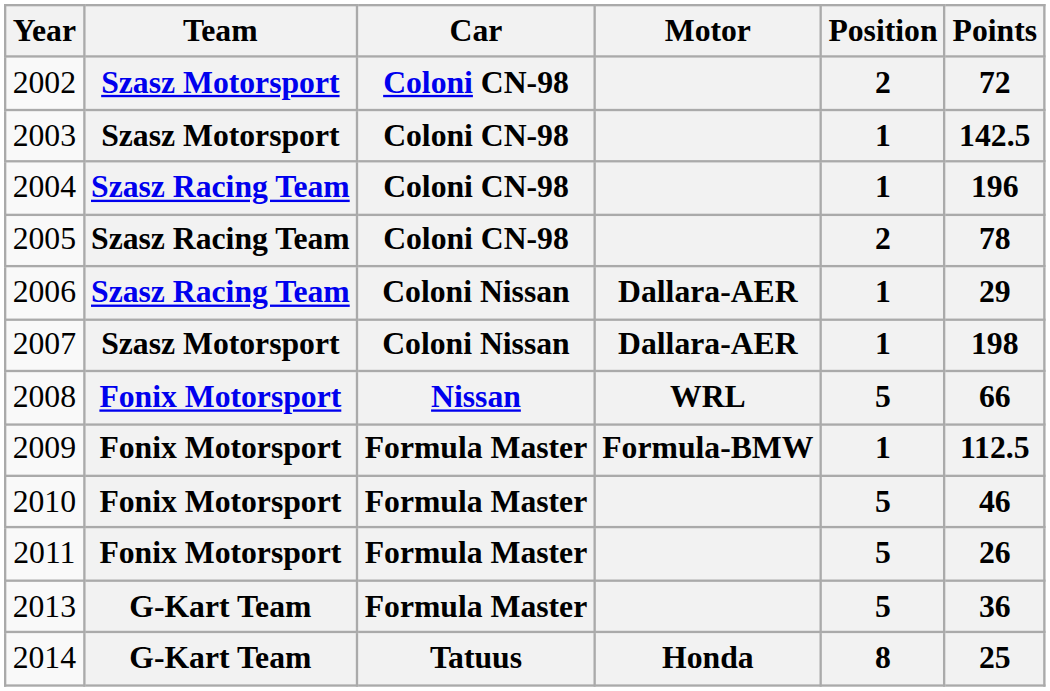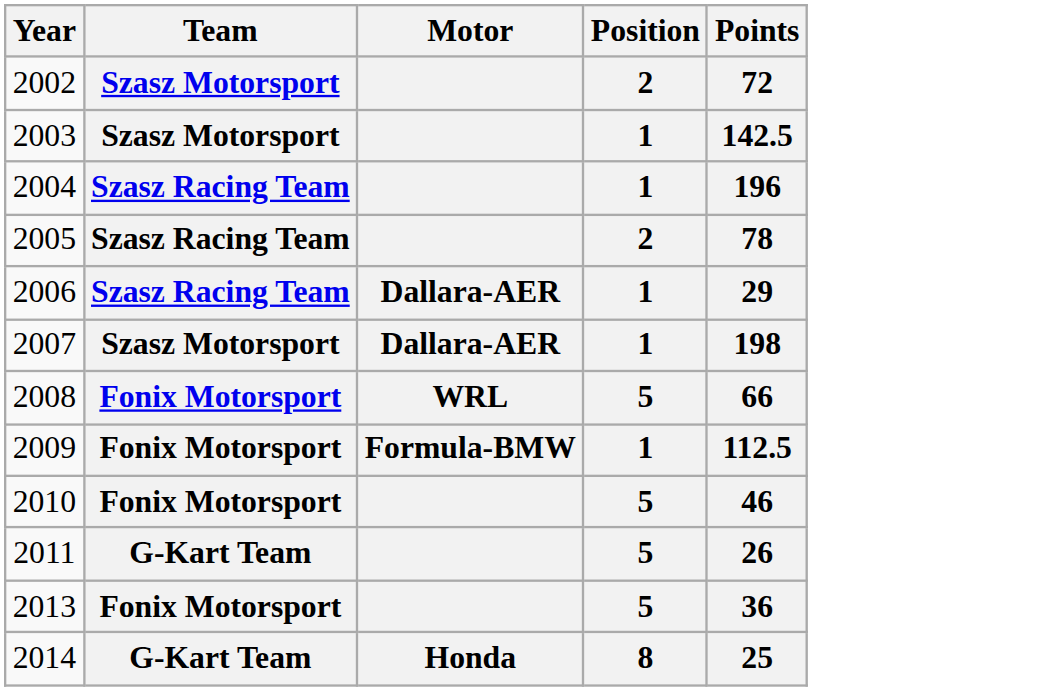- column: Car | Coloni CN-98 | Coloni CN-98 | Coloni CN-98 | Coloni CN-98 | Coloni Nissan | Coloni Nissan | Nissan | Formula Master | Formula Master | Formula Master | Formula Master | Tatuus
2011 | Team: Fonix Motorsport -> G-Kart Team
2013 | Team: G-Kart Team -> Fonix Motorsport
